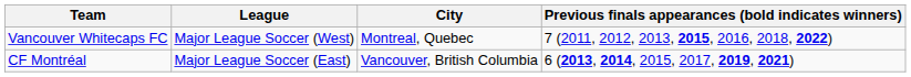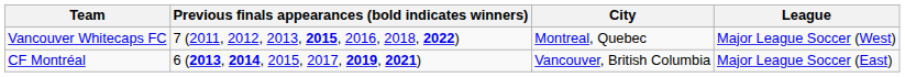columns swapped: League <-> Previous finals appearances (bold indicates winners)
